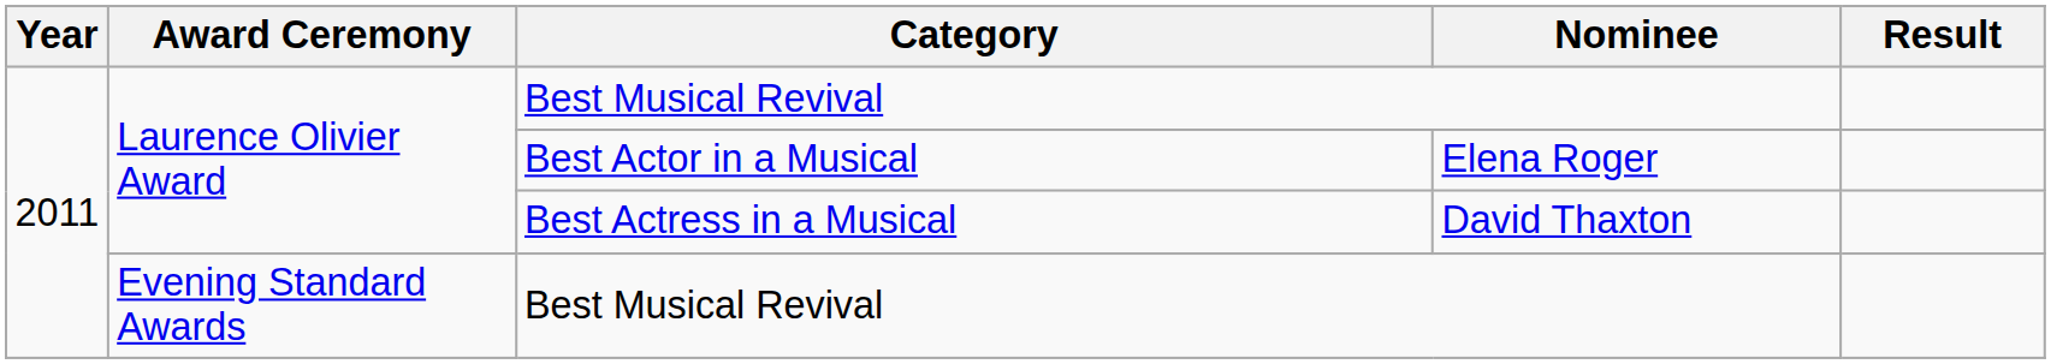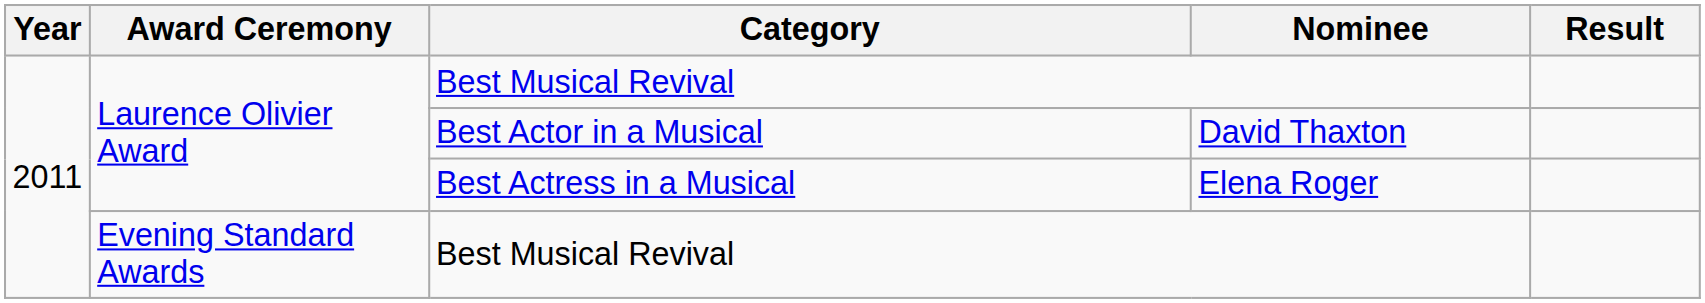Best Actor in a Musical | Nominee: Elena Roger -> David Thaxton
Best Actress in a Musical | Nominee: David Thaxton -> Elena Roger
